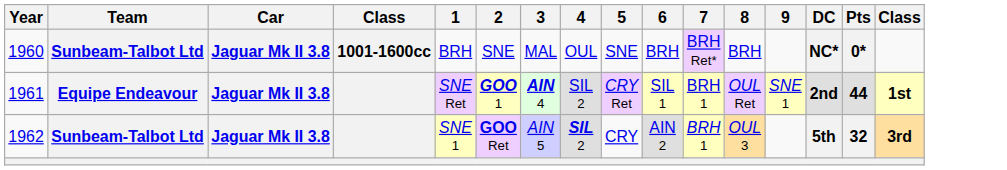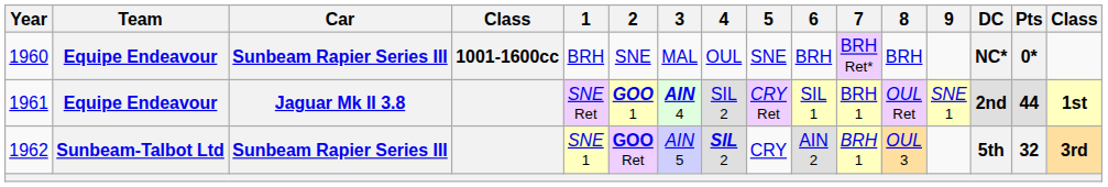1960 | Team: Sunbeam-Talbot Ltd -> Equipe Endeavour
1960 | Car: Jaguar Mk II 3.8 -> Sunbeam Rapier Series III
1962 | Car: Jaguar Mk II 3.8 -> Sunbeam Rapier Series III
